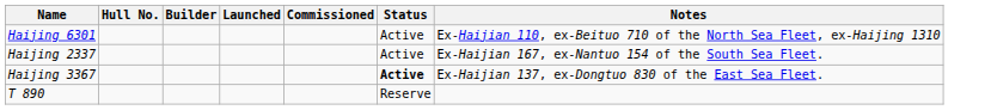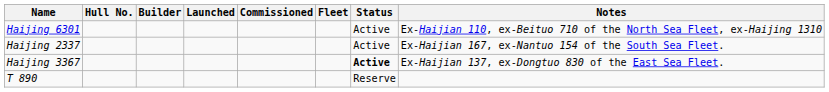+ column: Fleet
